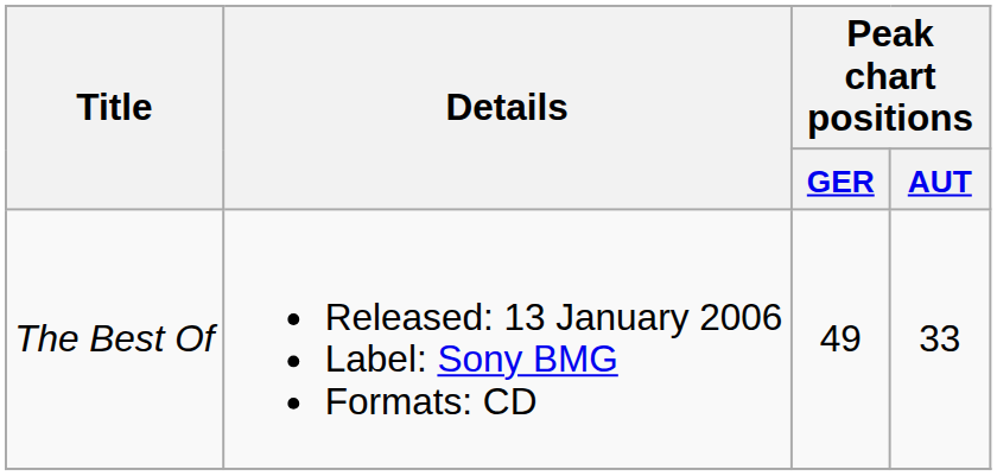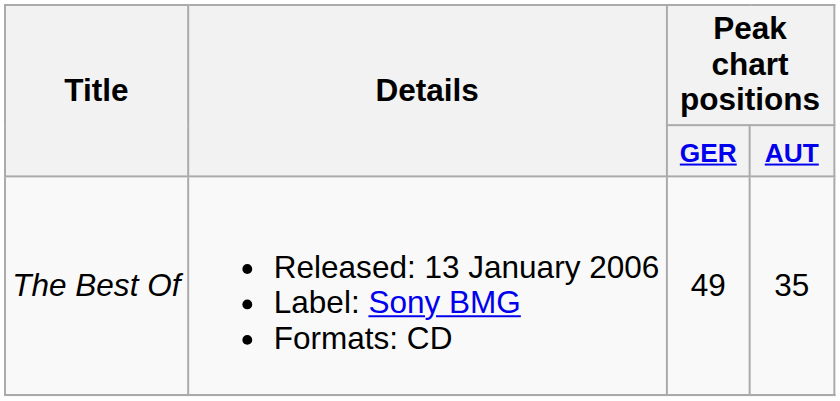The Best Of | Peak chart positions / AUT: 33 -> 35
